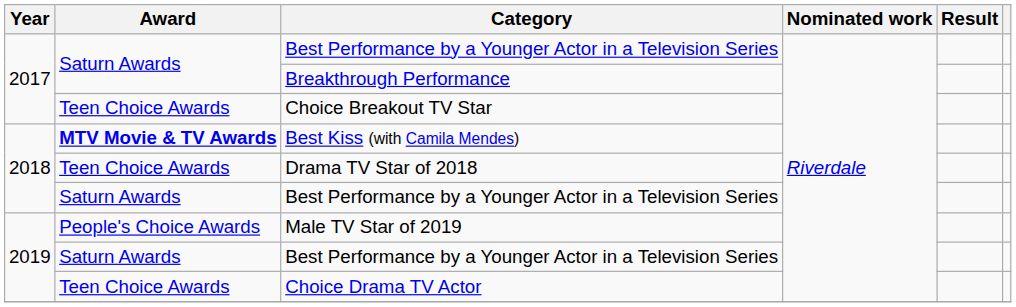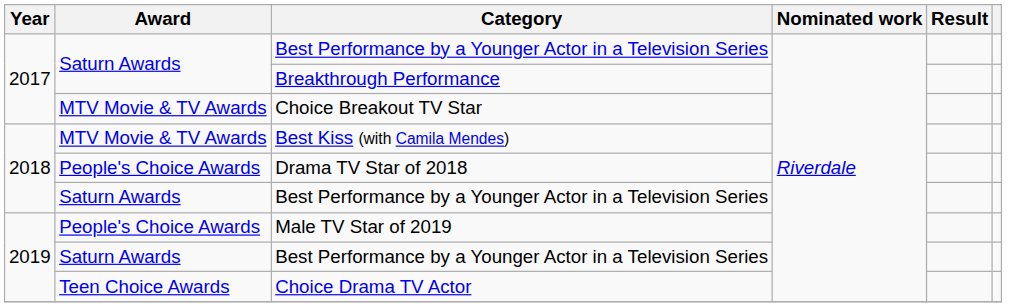Choice Breakout TV Star | Award: Teen Choice Awards -> MTV Movie & TV Awards
Best Kiss (with Camila Mendes) | Award: bold -> normal
Drama TV Star of 2018 | Award: Teen Choice Awards -> People's Choice Awards
